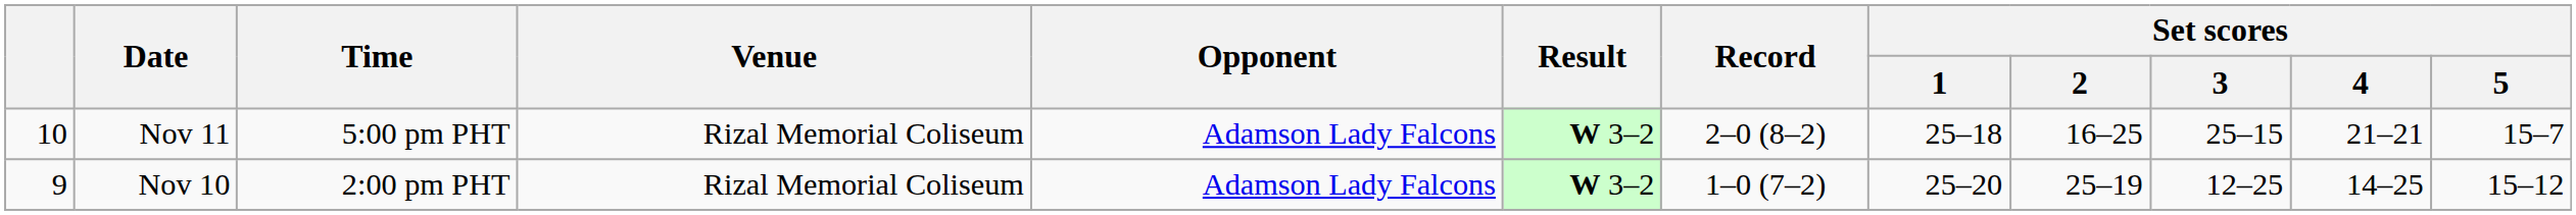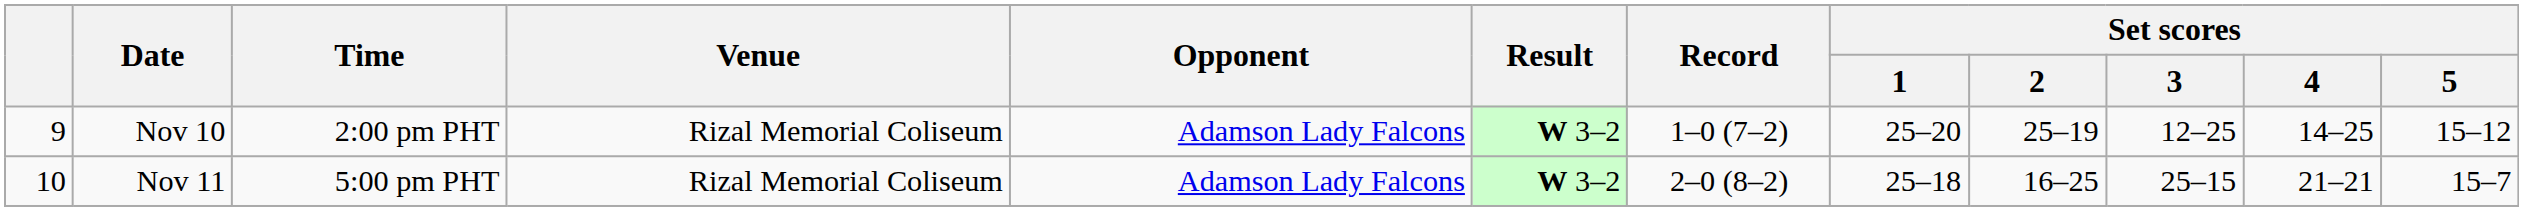rows swapped: Nov 10 <-> Nov 11
